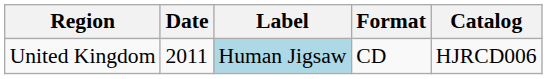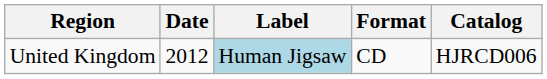United Kingdom | Date: 2011 -> 2012
